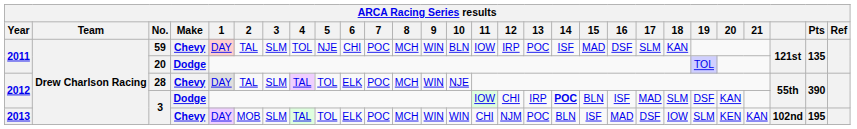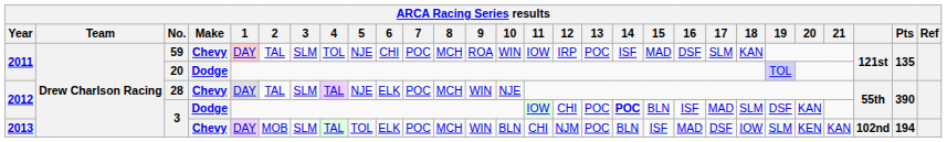59 | 9: WIN -> ROA
59 | 10: BLN -> WIN
28 | 5: TOL -> NJE
2012 / 3 | 13: IRP -> POC
2013 / 3 | 10: WIN -> BLN
2013 / 3 | Pts: 195 -> 194
